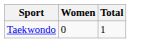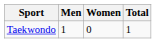+ column: Men | 1
